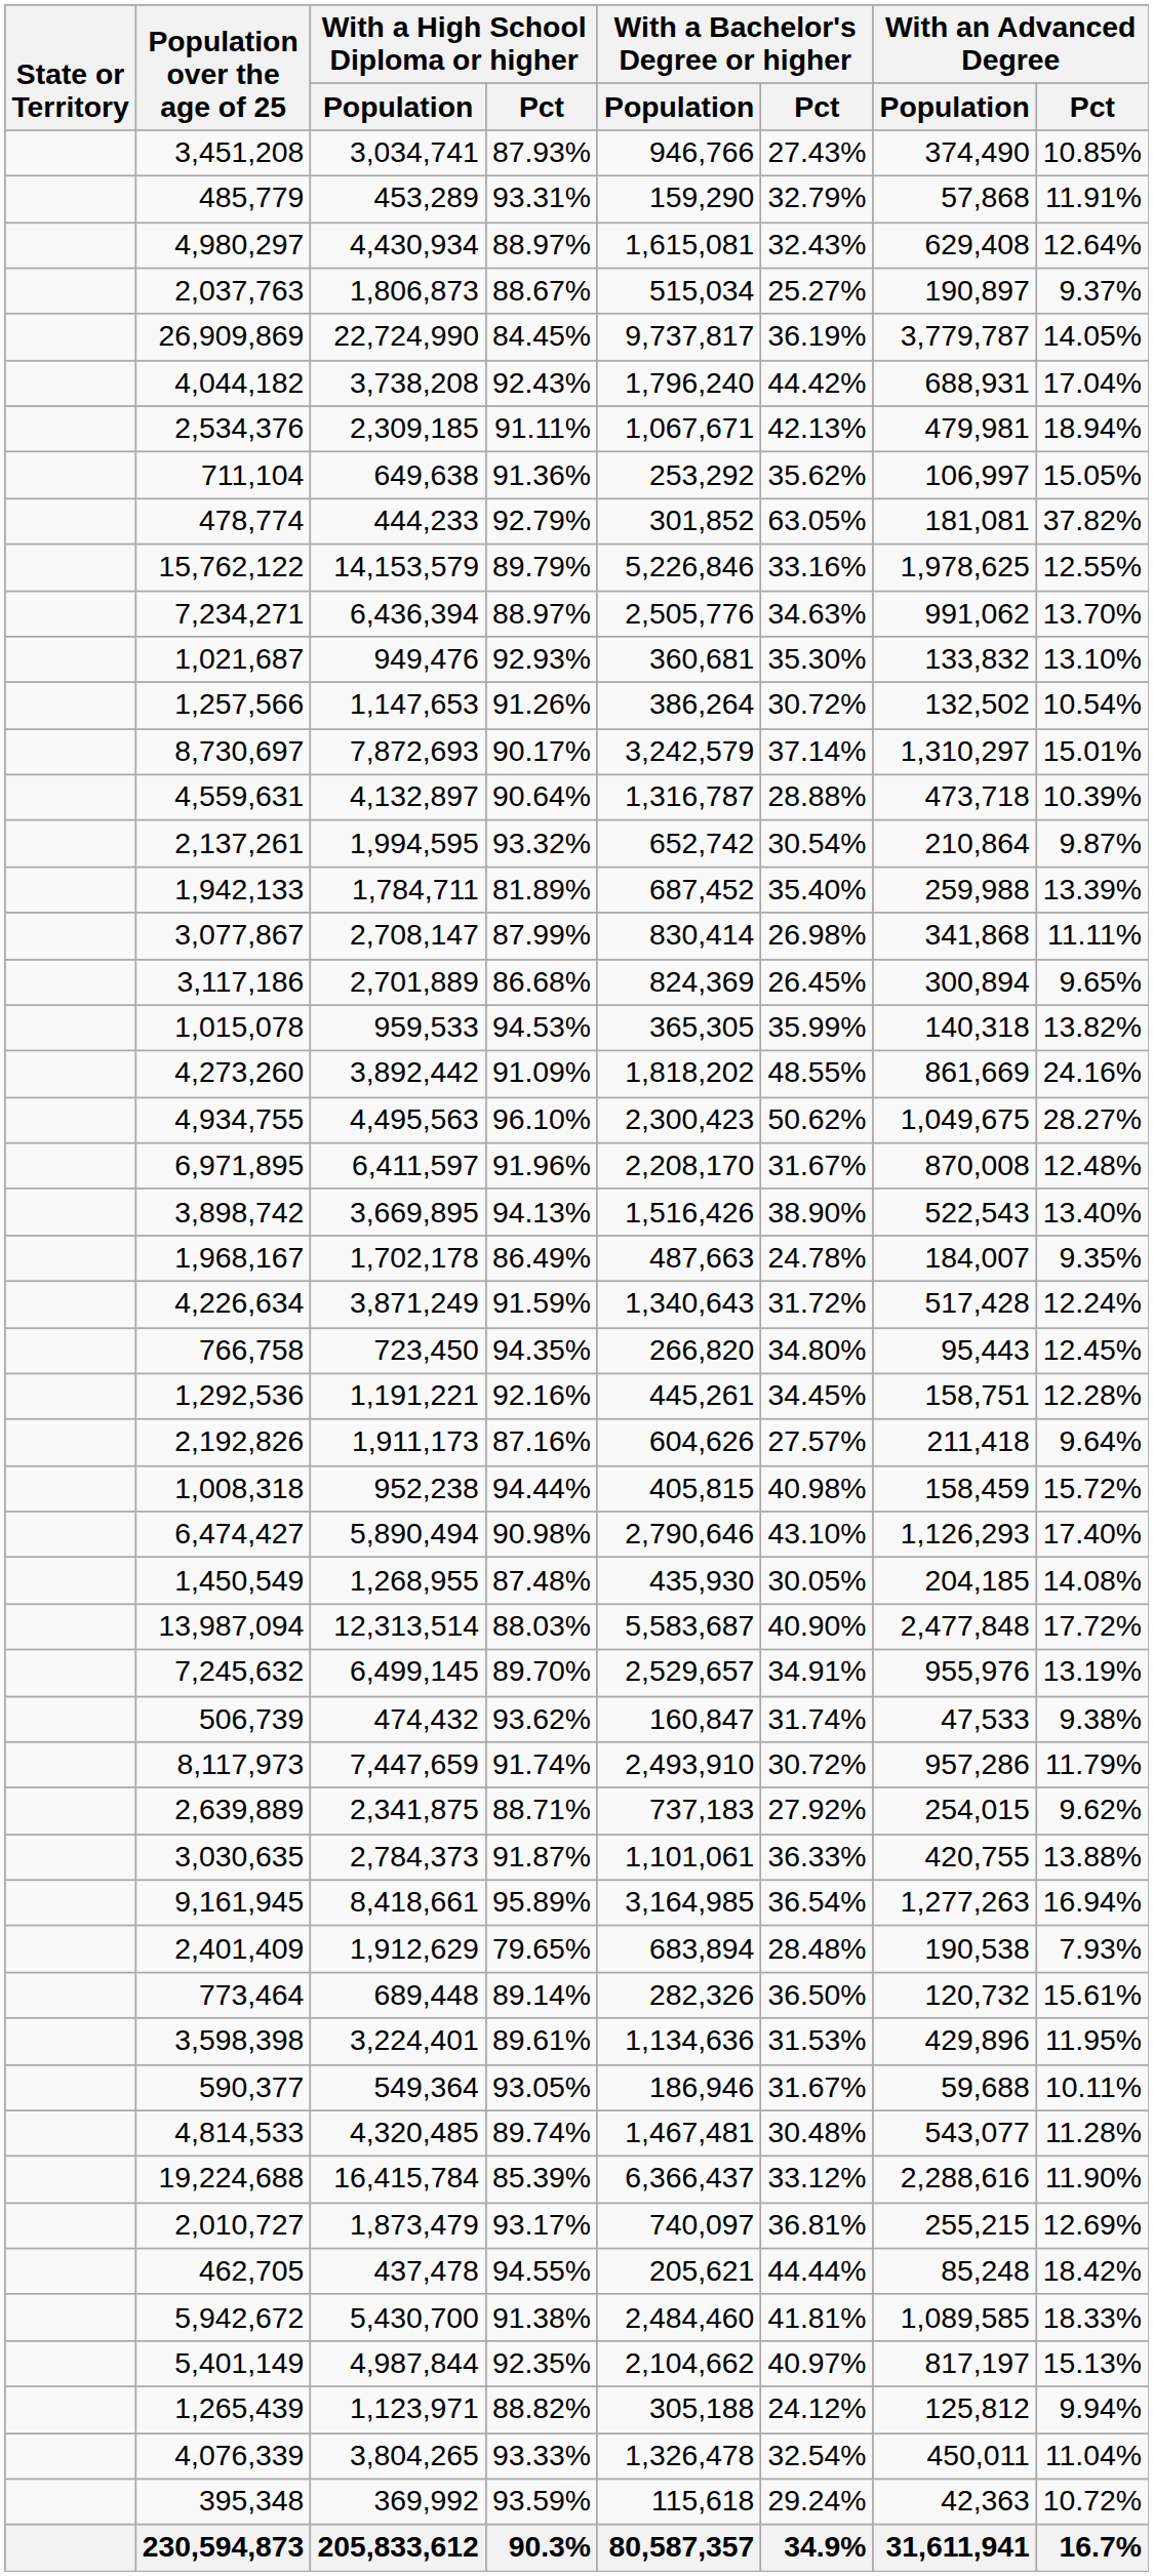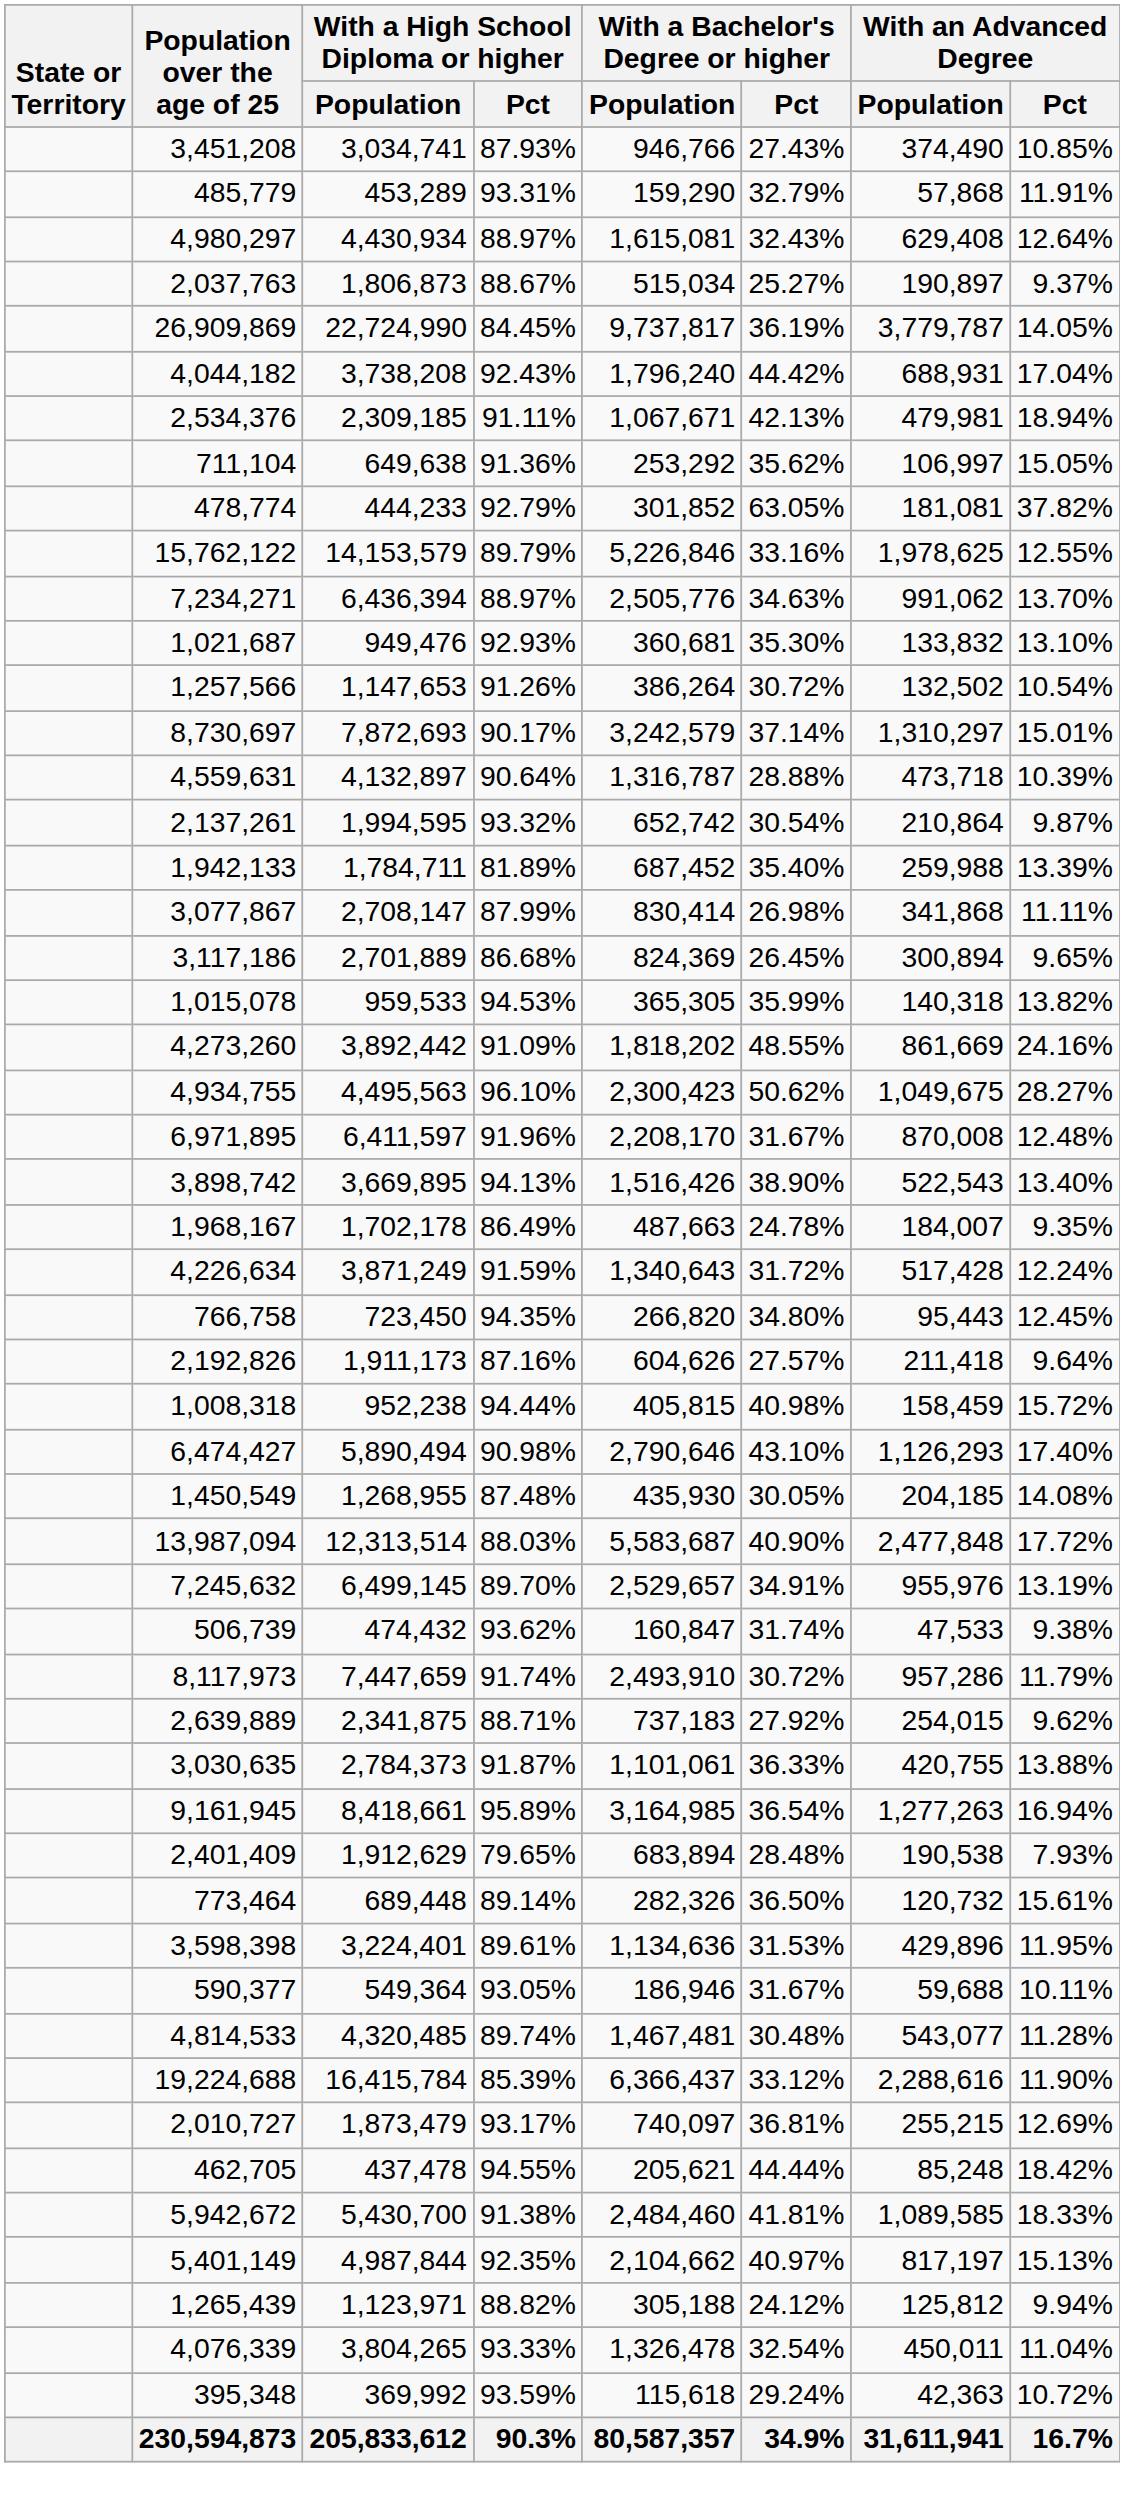- row: 1,292,536 | 1,191,221 | 92.16% | 445,261 | 34.45% | 158,751 | 12.28%
